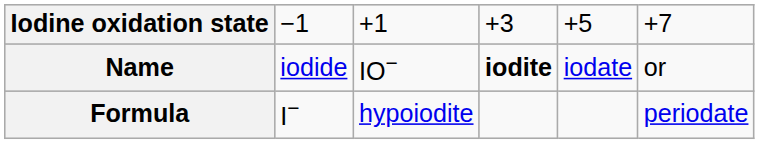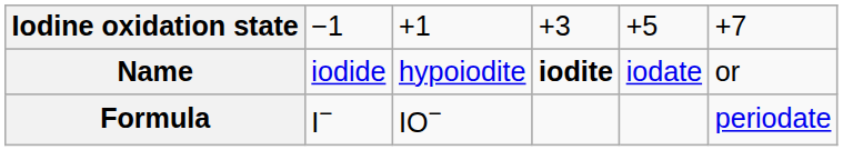Name | column 3: IO− -> hypoiodite
Formula | column 3: hypoiodite -> IO−
